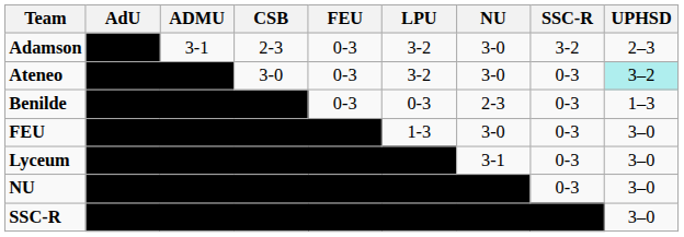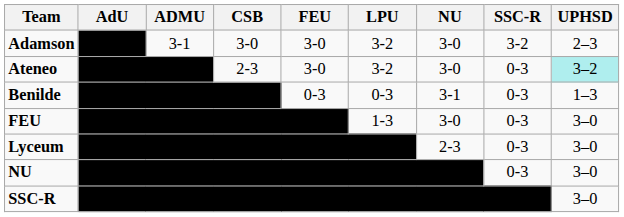Adamson | CSB: 2-3 -> 3-0
Adamson | FEU: 0-3 -> 3-0
Ateneo | CSB: 3-0 -> 2-3
Ateneo | FEU: 0-3 -> 3-0
Benilde | NU: 2-3 -> 3-1
Lyceum | NU: 3-1 -> 2-3
